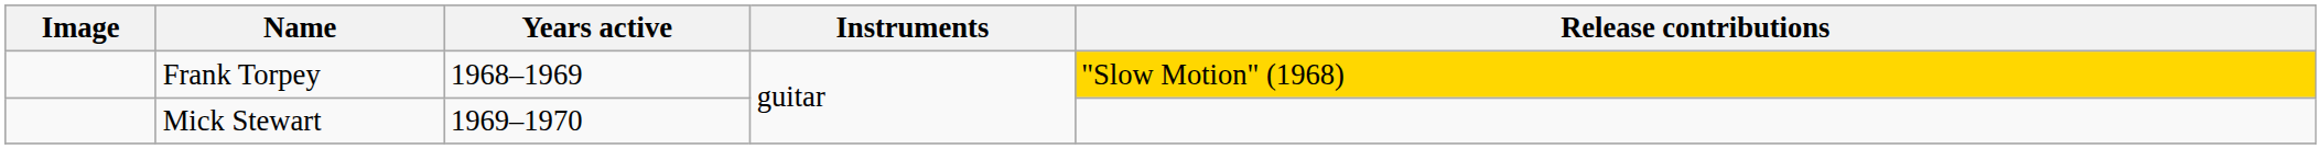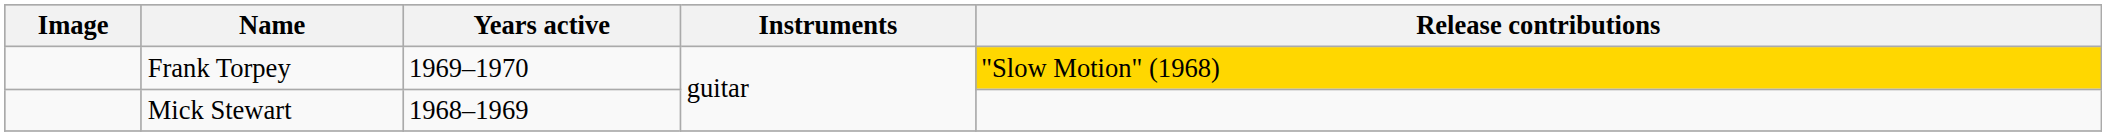Frank Torpey | Years active: 1968–1969 -> 1969–1970
Mick Stewart | Years active: 1969–1970 -> 1968–1969
